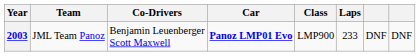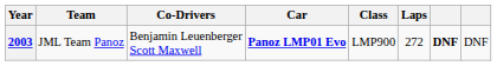2003 | Laps: 233 -> 272
2003 | column 7: normal -> bold
